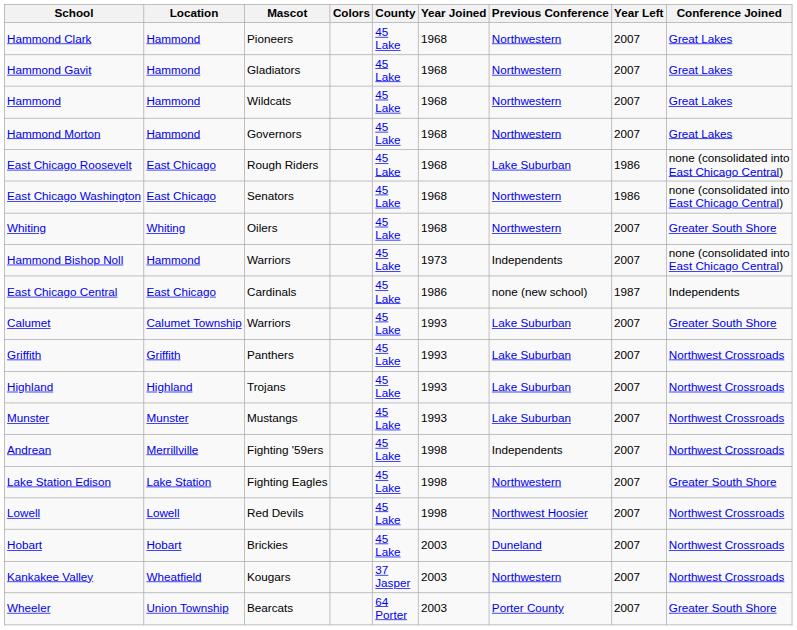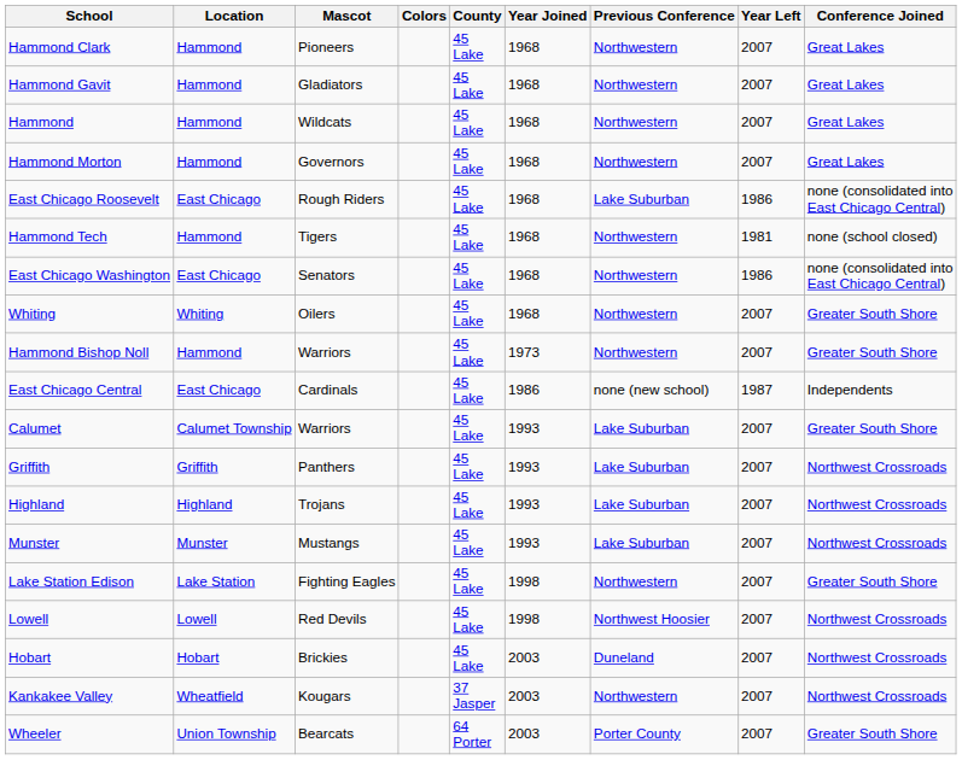+ row: Hammond Tech | Hammond | Tigers | 45 Lake | 1968 | Northwestern | 1981 | none (school closed)
Hammond Bishop Noll | Previous Conference: Independents -> Northwestern
Hammond Bishop Noll | Conference Joined: none (consolidated into East Chicago Central) -> Greater South Shore
- row: Andrean | Merrillville | Fighting '59ers | 45 Lake | 1998 | Independents | 2007 | Northwest Crossroads
